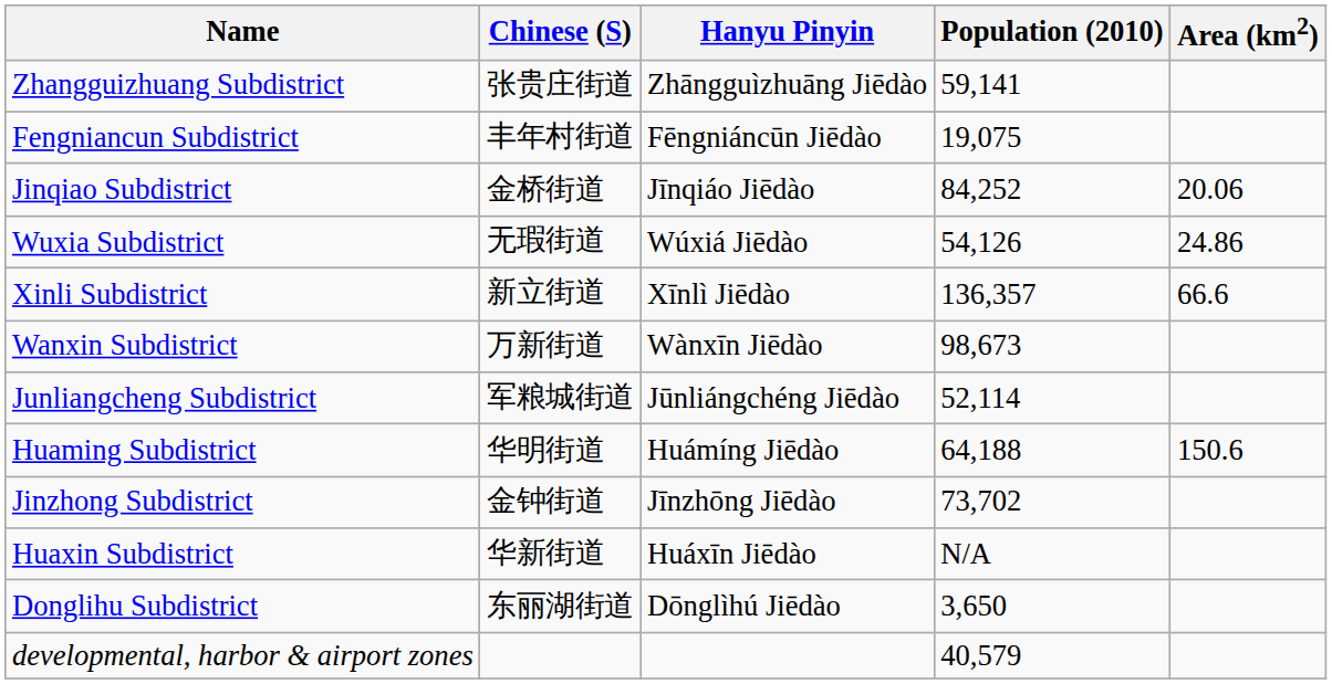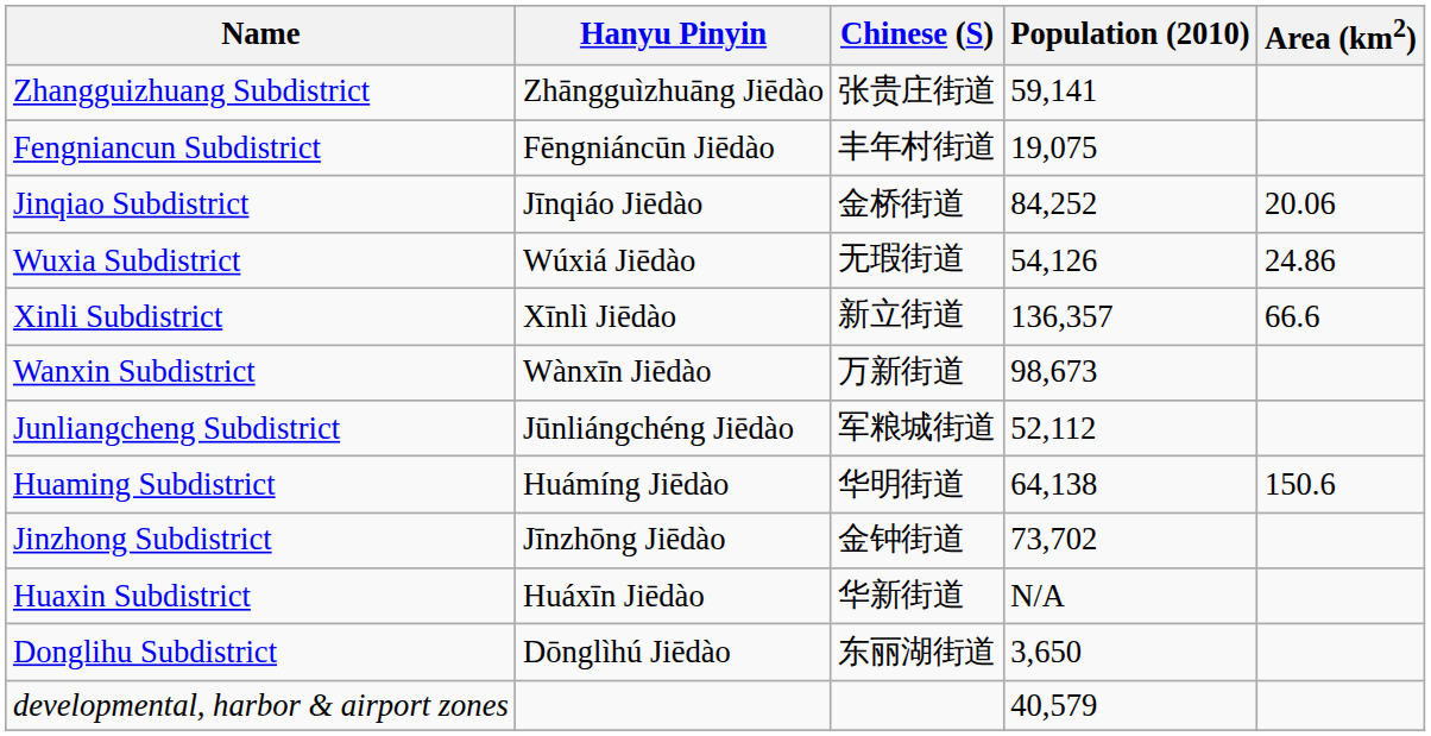columns swapped: Chinese (S) <-> Hanyu Pinyin
Junliangcheng Subdistrict | Population (2010): 52,114 -> 52,112
Huaming Subdistrict | Population (2010): 64,188 -> 64,138
